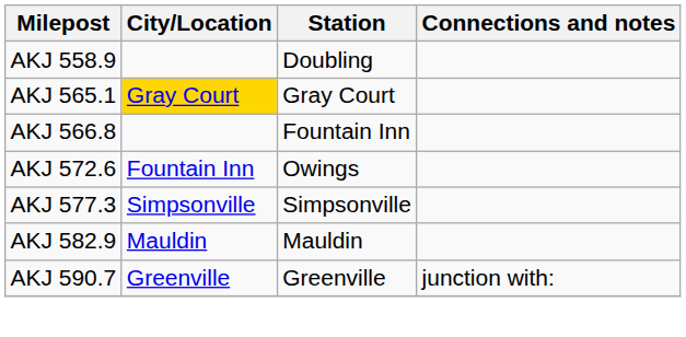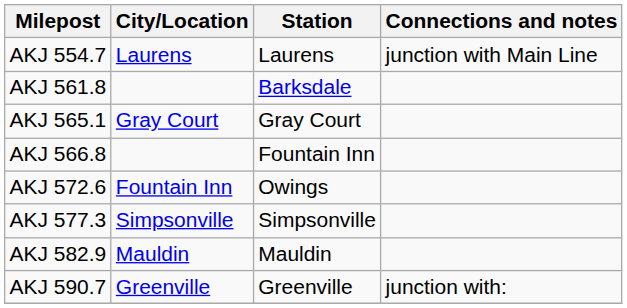+ row: AKJ 554.7 | Laurens | Laurens | junction with Main Line
- row: AKJ 558.9 | Doubling
+ row: AKJ 561.8 | Barksdale
AKJ 565.1 | City/Location: gold background -> no background
